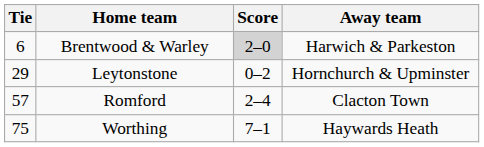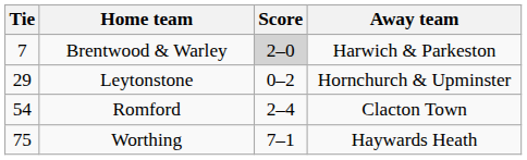Brentwood & Warley | Tie: 6 -> 7
Romford | Tie: 57 -> 54
